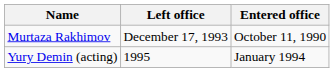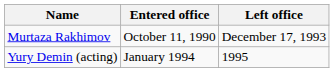columns swapped: Entered office <-> Left office
